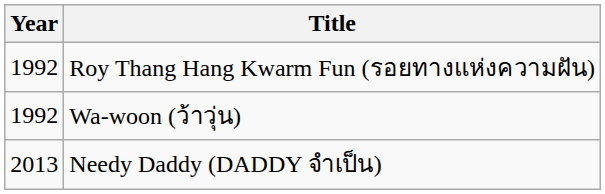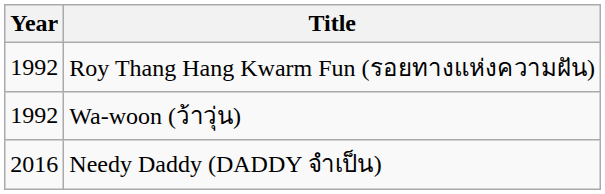Needy Daddy (DADDY จำเป็น) | Year: 2013 -> 2016
